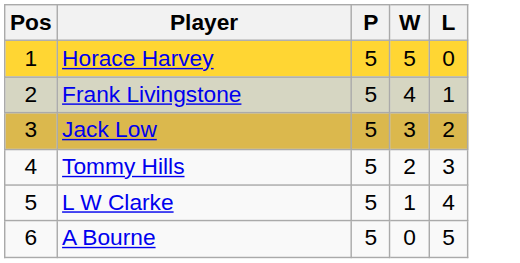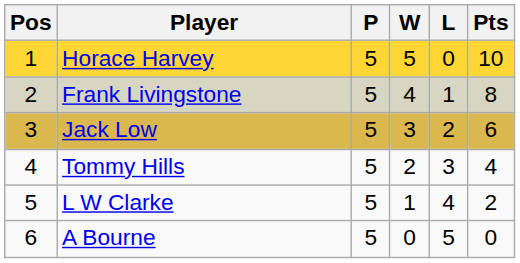+ column: Pts | 10 | 8 | 6 | 4 | 2 | 0
